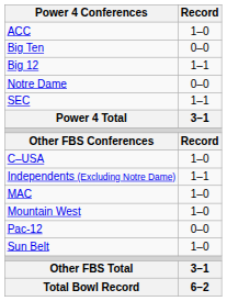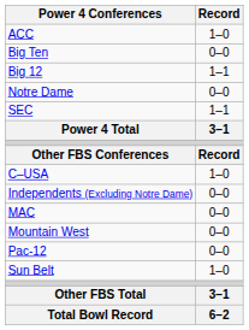Independents (Excluding Notre Dame) | Record: 1–1 -> 0–0
MAC | Record: 1–0 -> 0–0
Mountain West | Record: 1–0 -> 0–0
